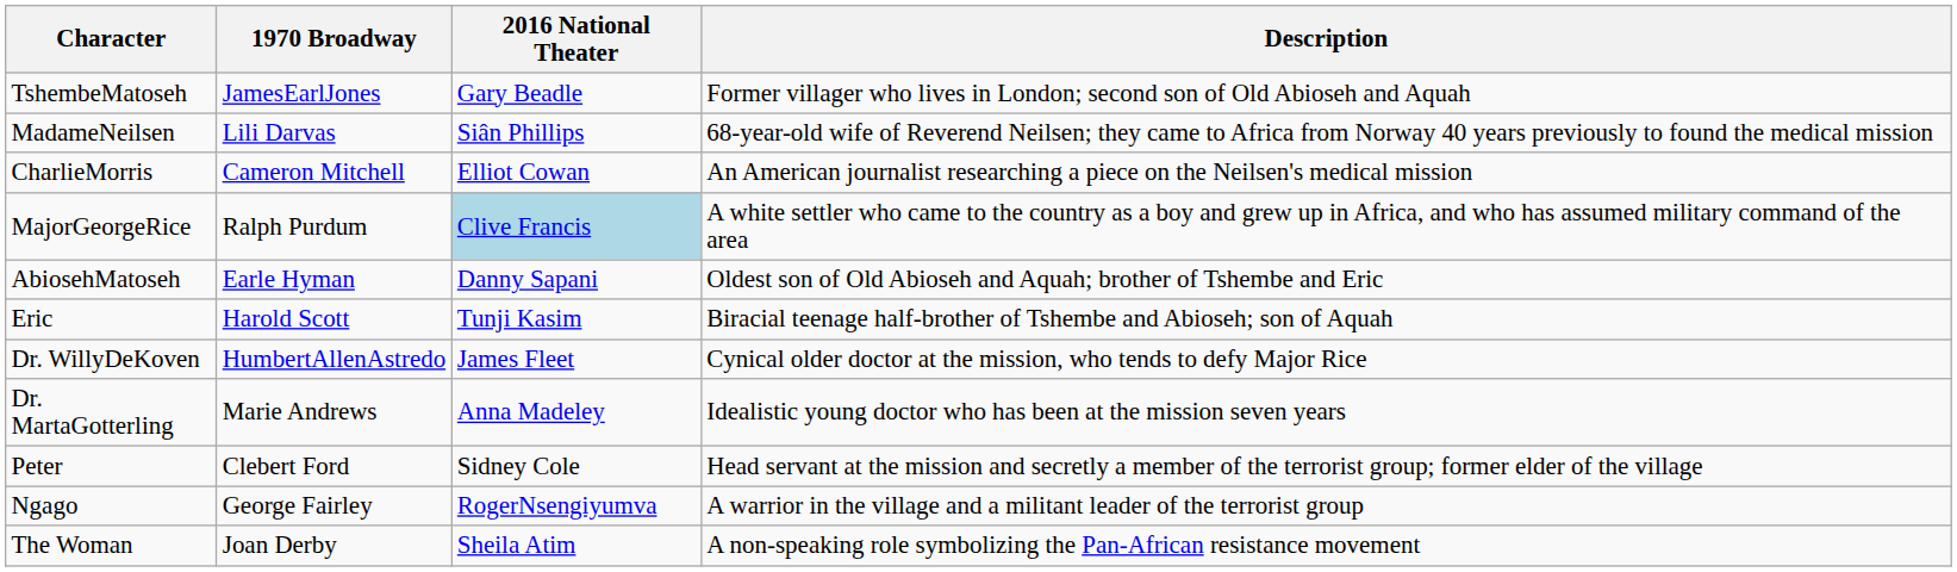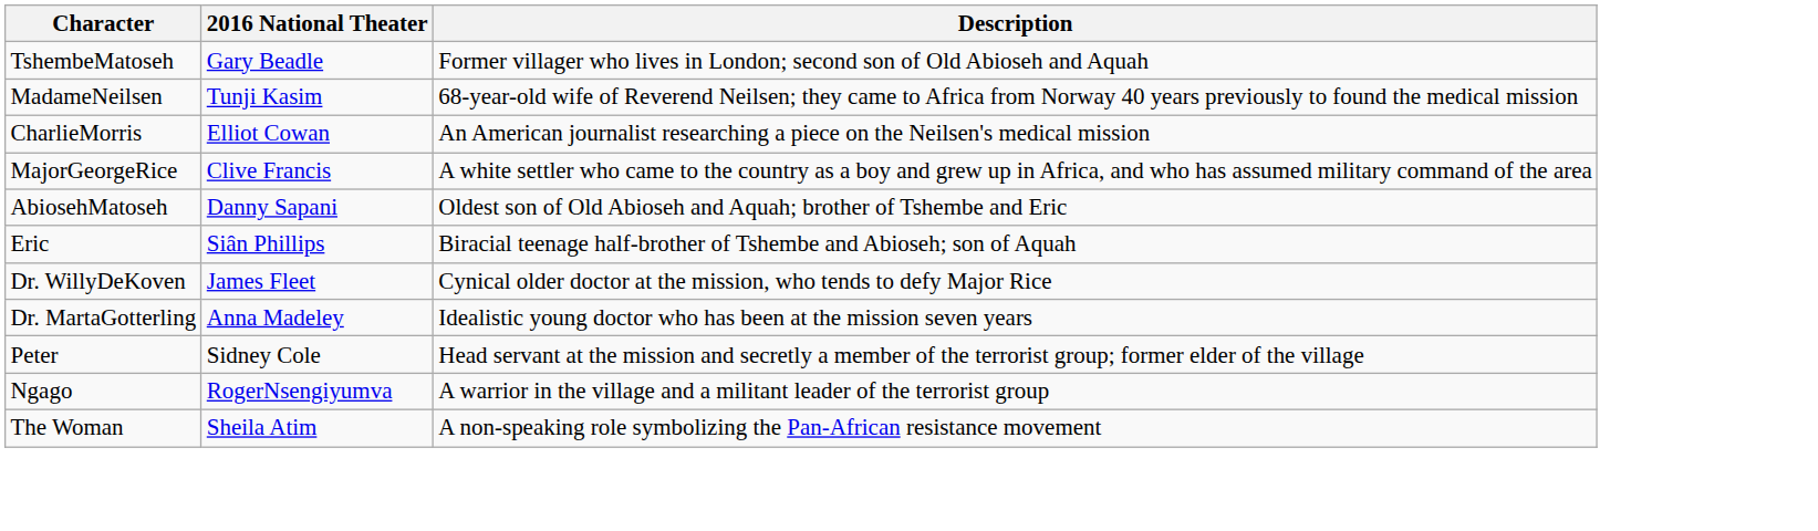- column: 1970 Broadway | JamesEarlJones | Lili Darvas | Cameron Mitchell | Ralph Purdum | Earle Hyman | Harold Scott | HumbertAllenAstredo | Marie Andrews | Clebert Ford | George Fairley | Joan Derby
MadameNeilsen | 2016 National Theater: Siân Phillips -> Tunji Kasim
MajorGeorgeRice | 2016 National Theater: lightblue background -> no background
Eric | 2016 National Theater: Tunji Kasim -> Siân Phillips
